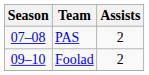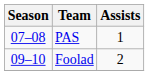PAS | Assists: 2 -> 1
